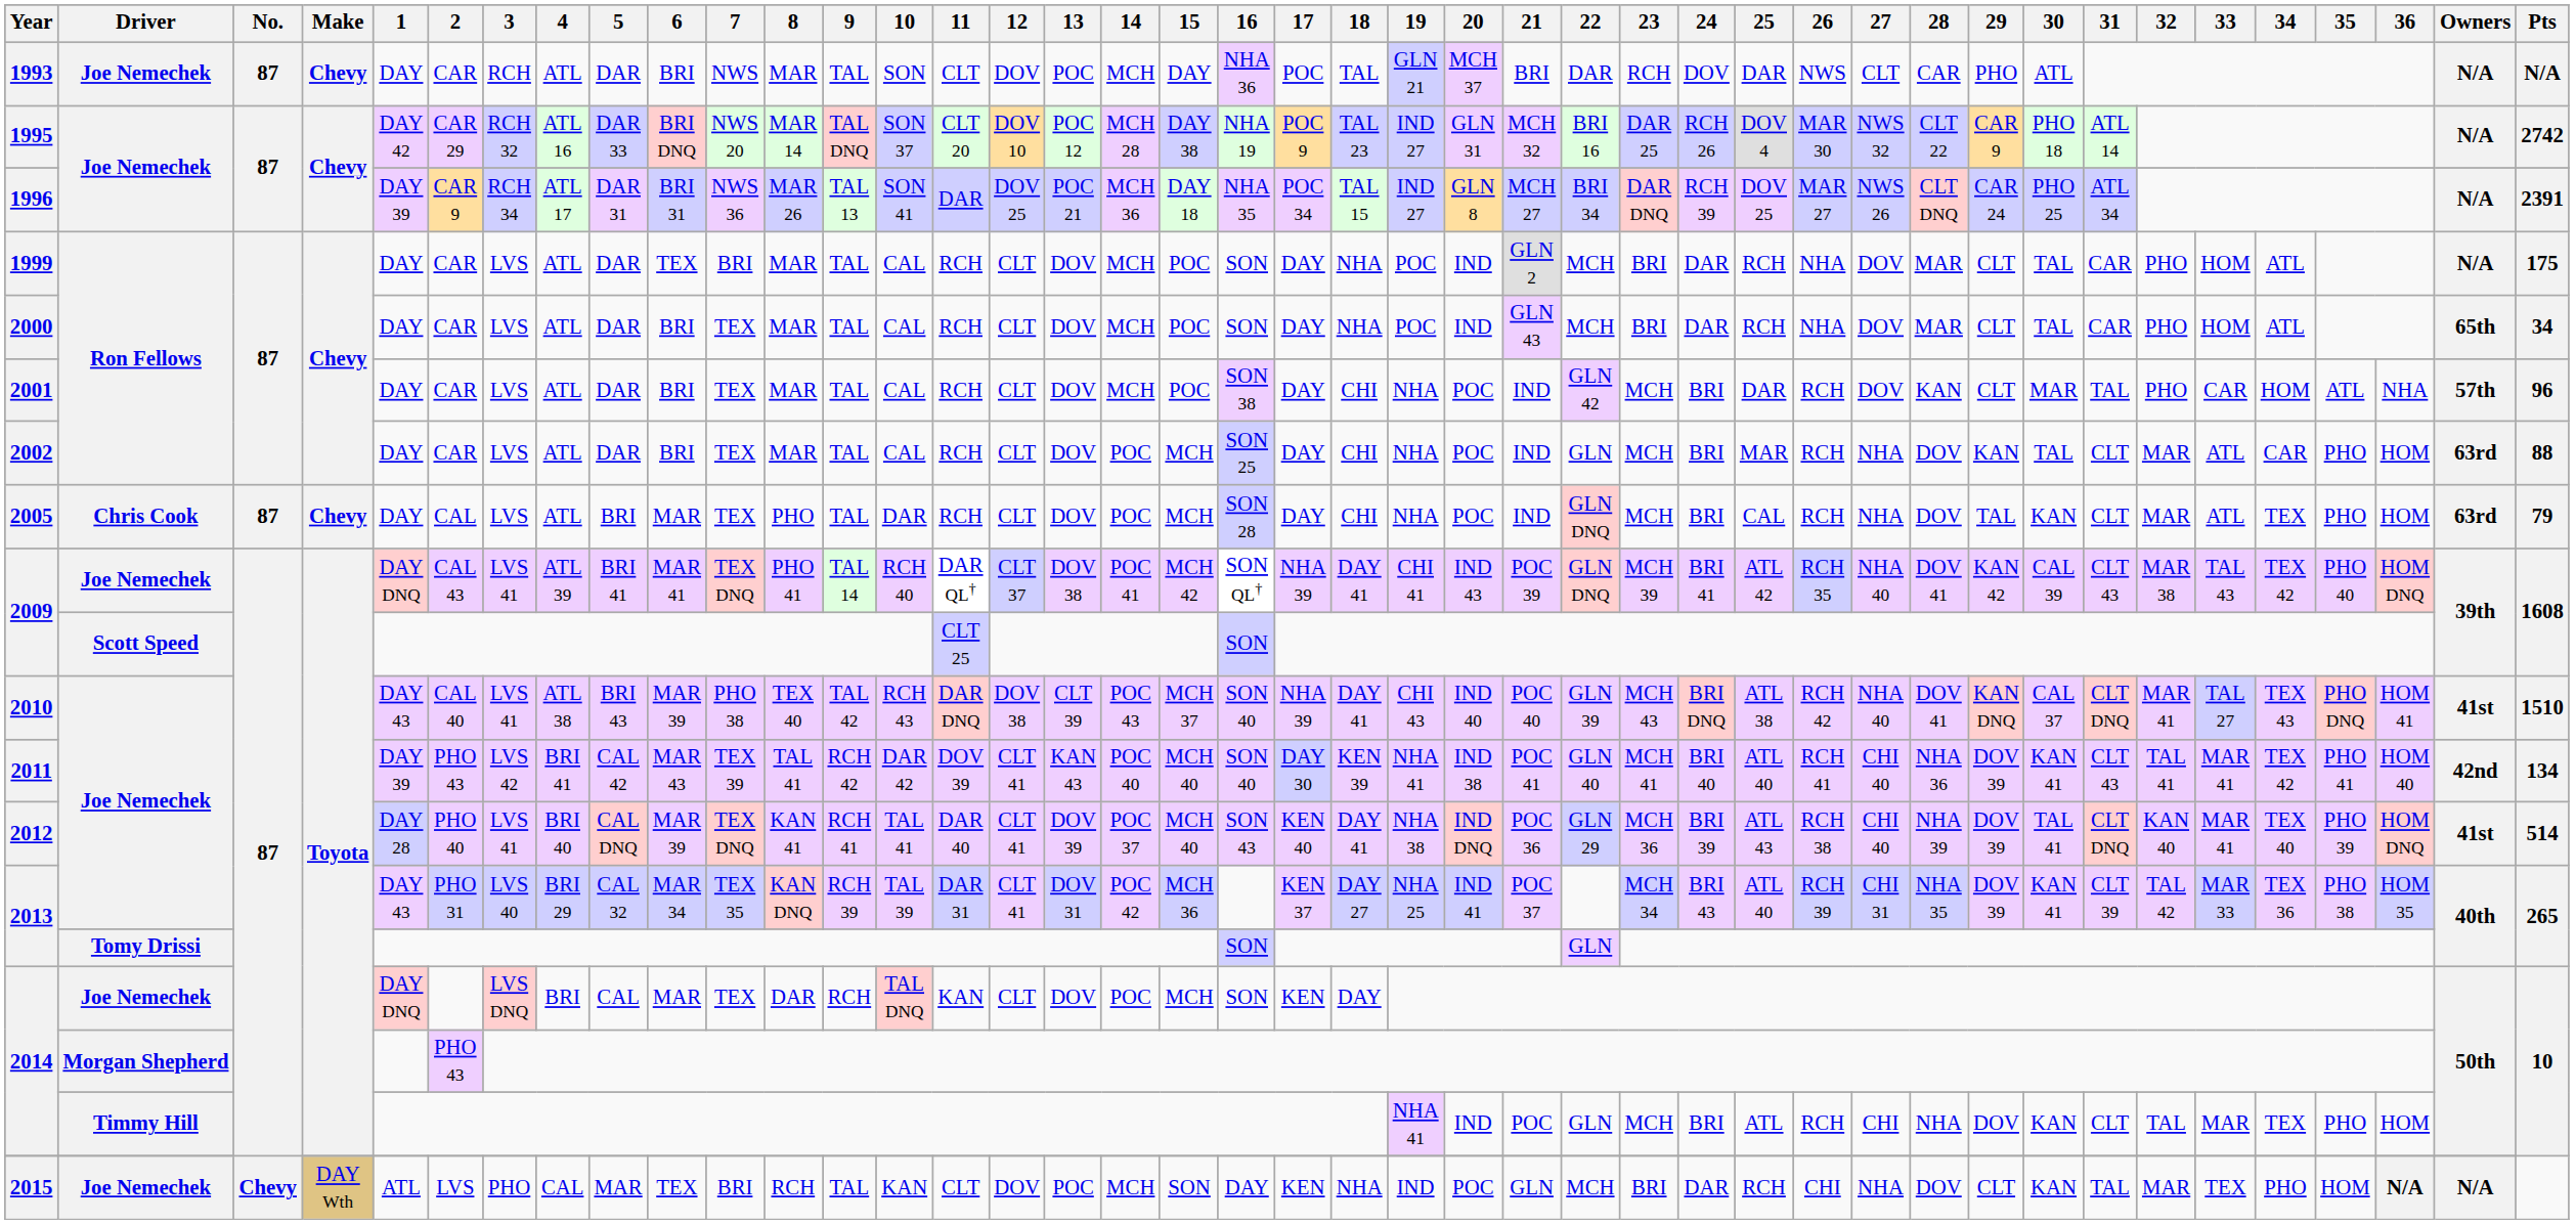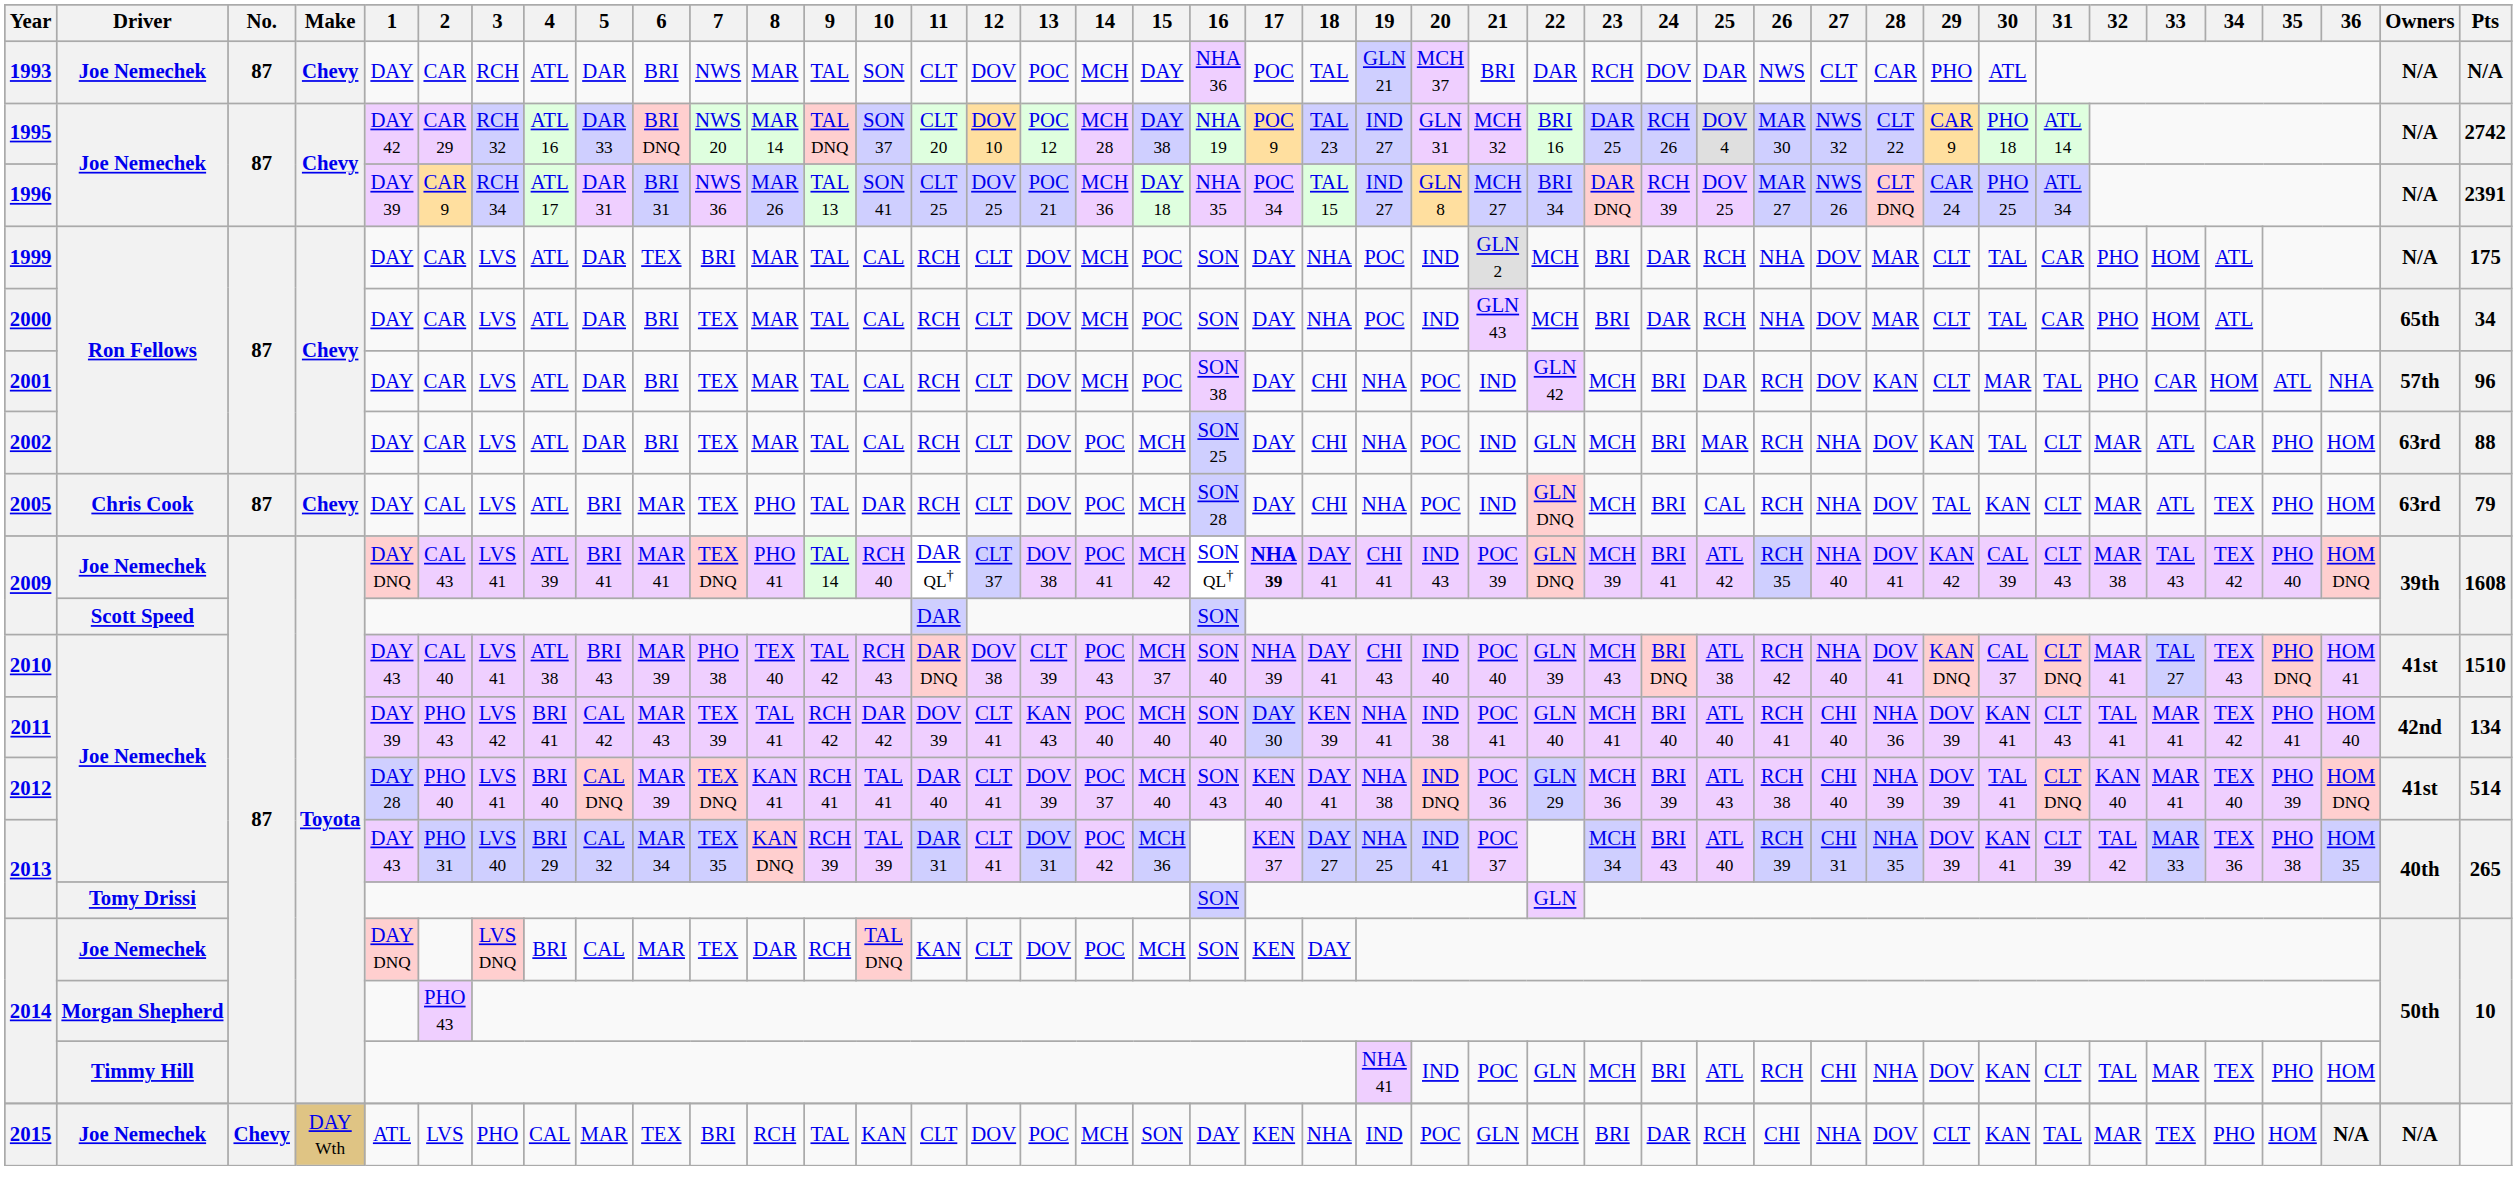1996 | 11: DAR -> CLT 25
2009 / Joe Nemechek | 17: normal -> bold
2009 / Scott Speed | 11: CLT 25 -> DAR
